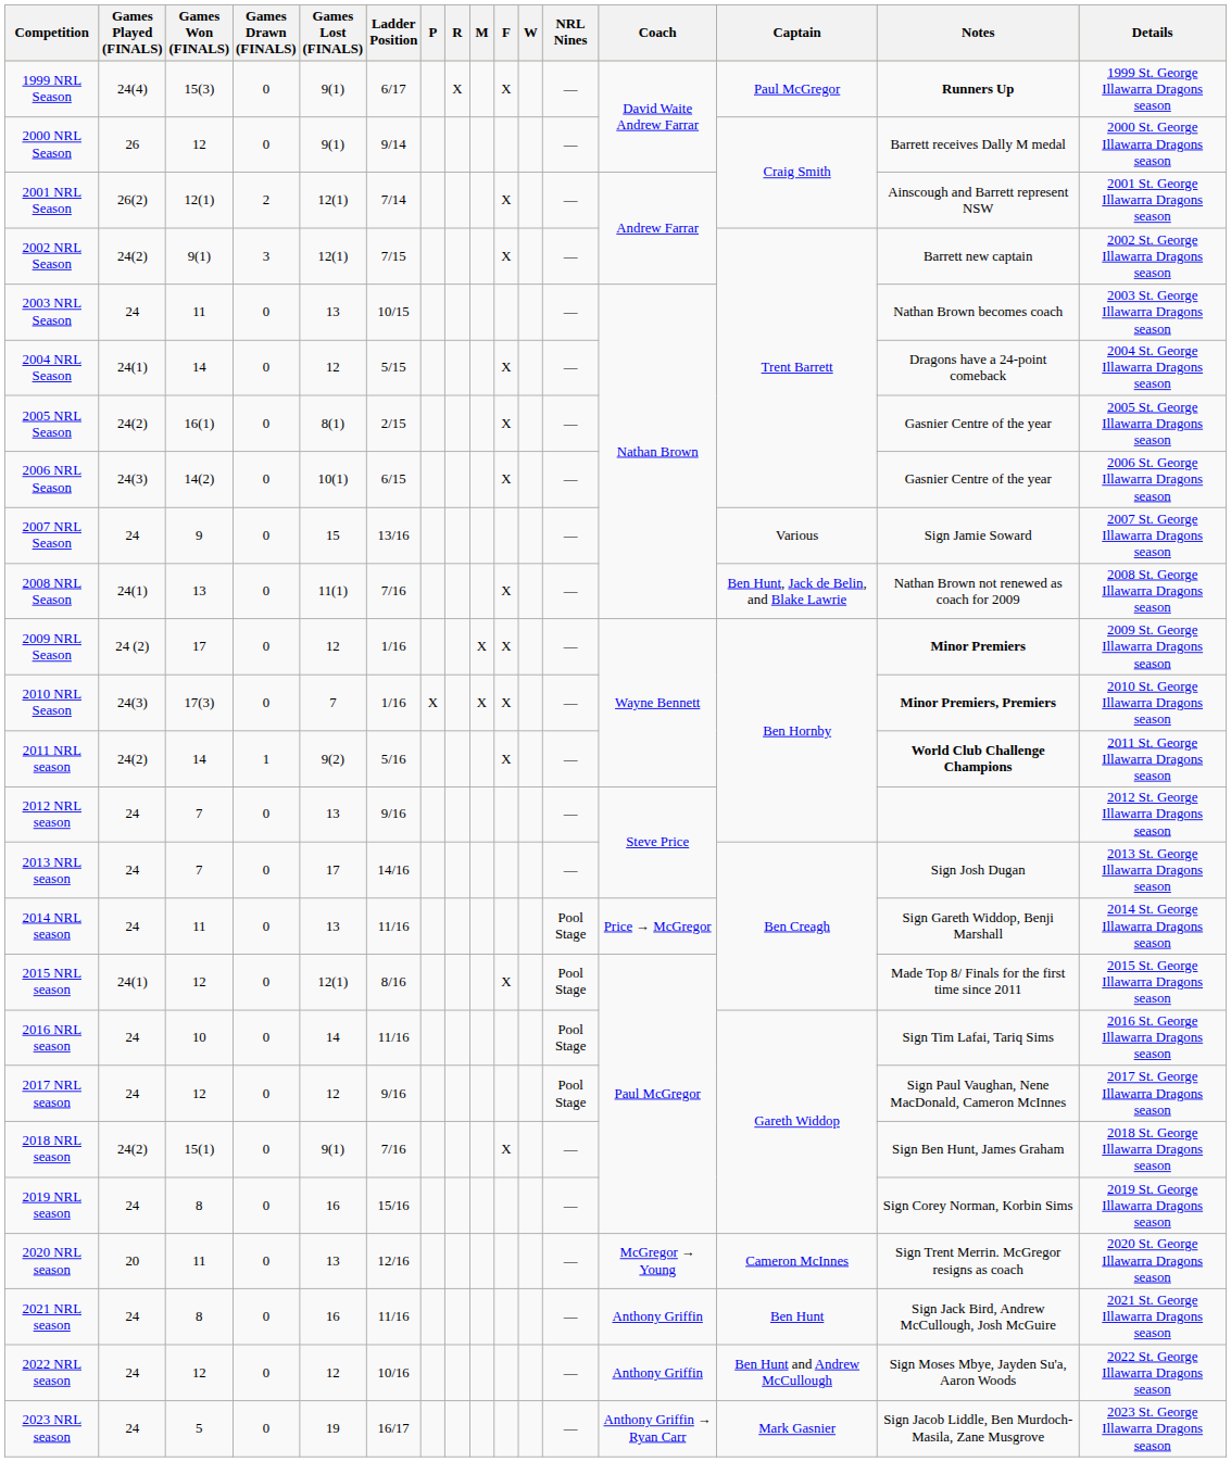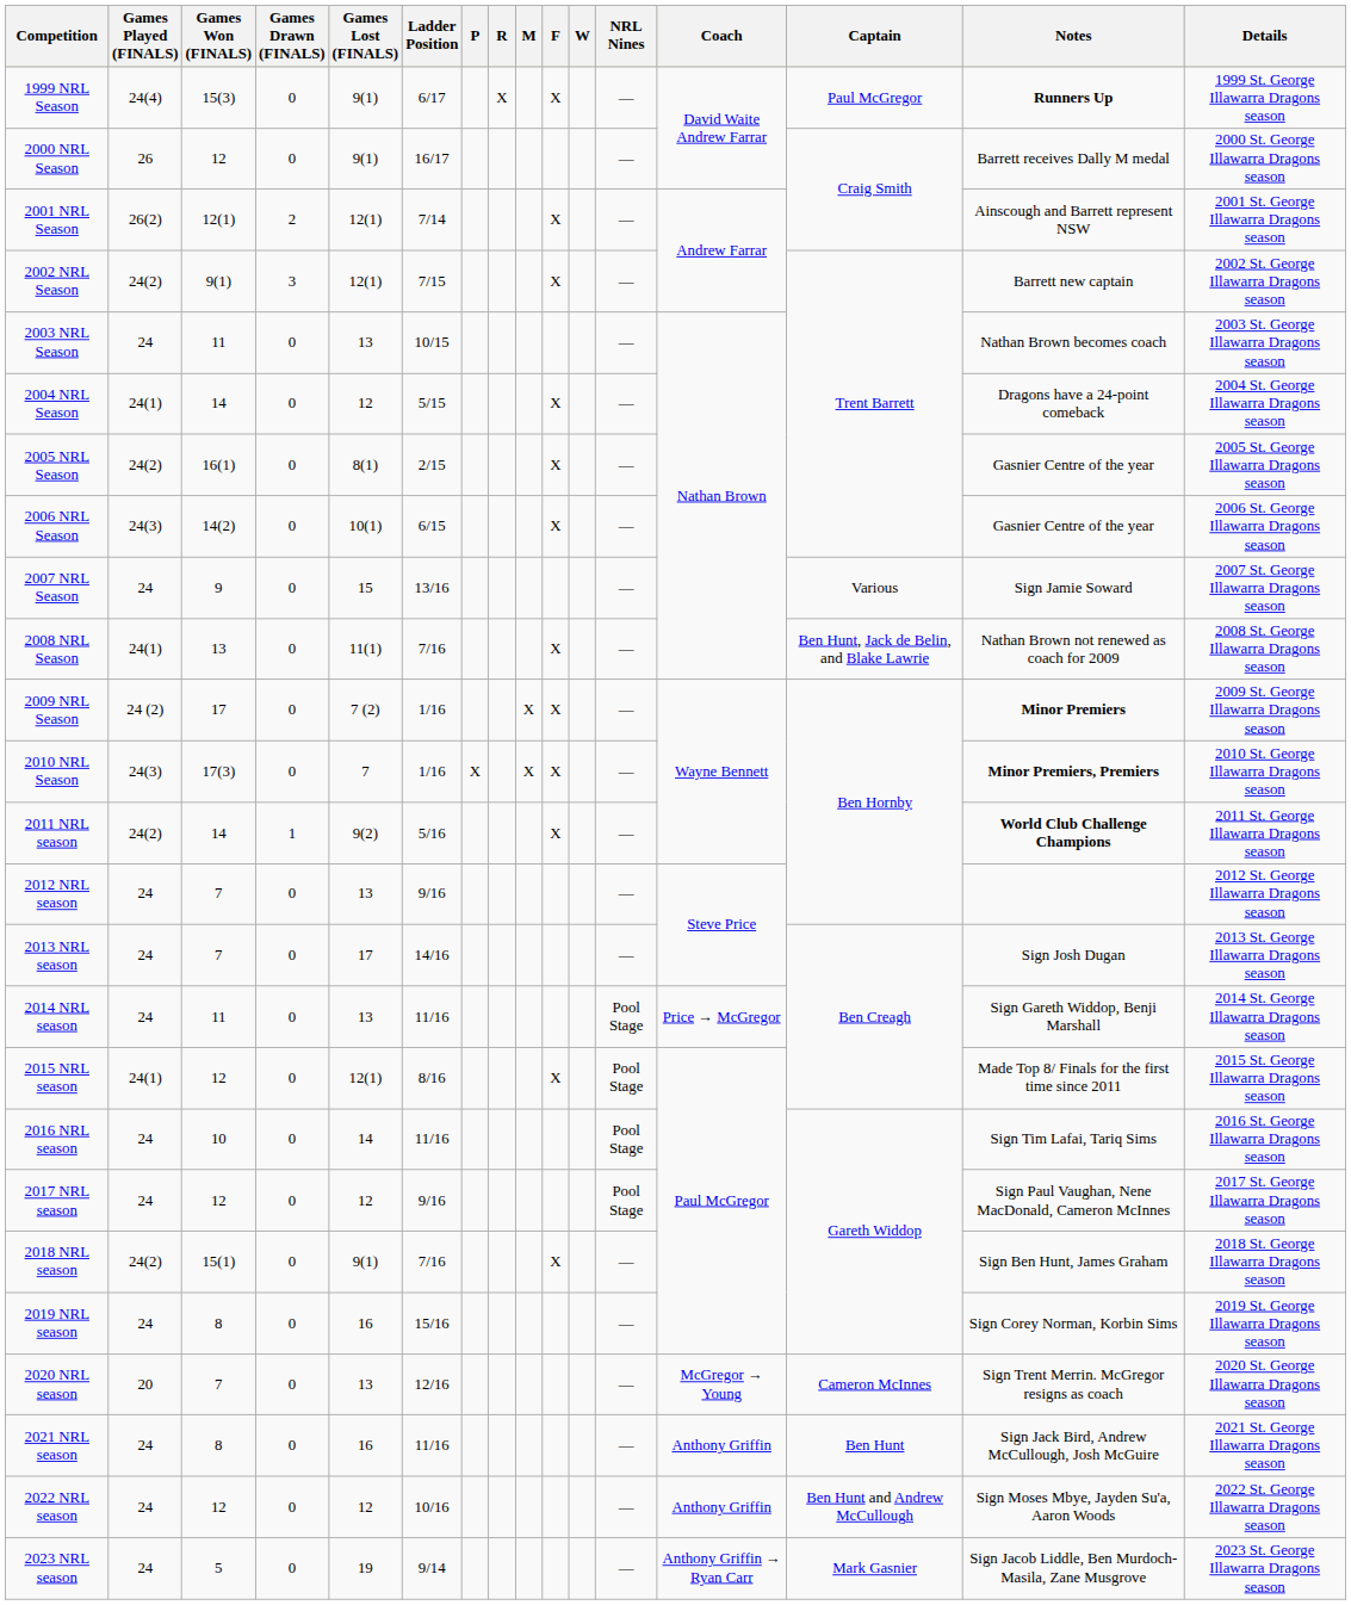2000 NRL Season | Ladder Position: 9/14 -> 16/17
2009 NRL Season | Games Lost (FINALS): 12 -> 7 (2)
2020 NRL season | Games Won (FINALS): 11 -> 7
2023 NRL season | Ladder Position: 16/17 -> 9/14
